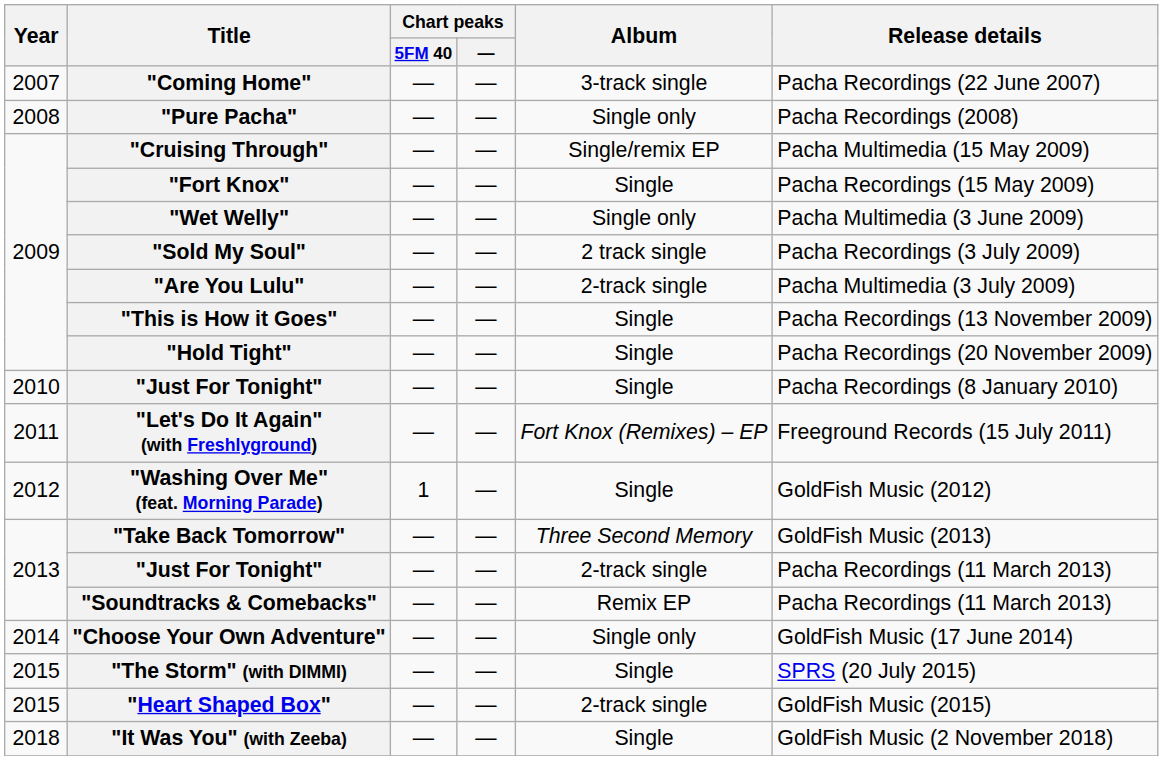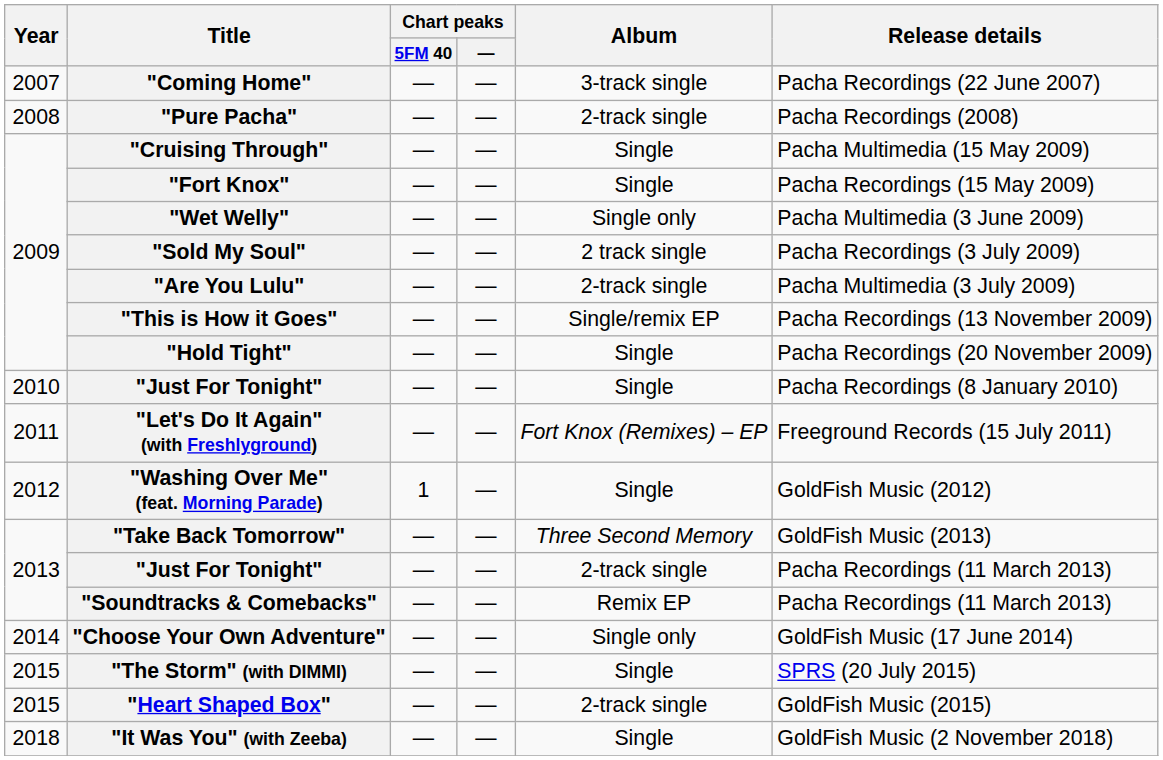"Pure Pacha" | Album: Single only -> 2-track single
"Cruising Through" | Album: Single/remix EP -> Single
"This is How it Goes" | Album: Single -> Single/remix EP
